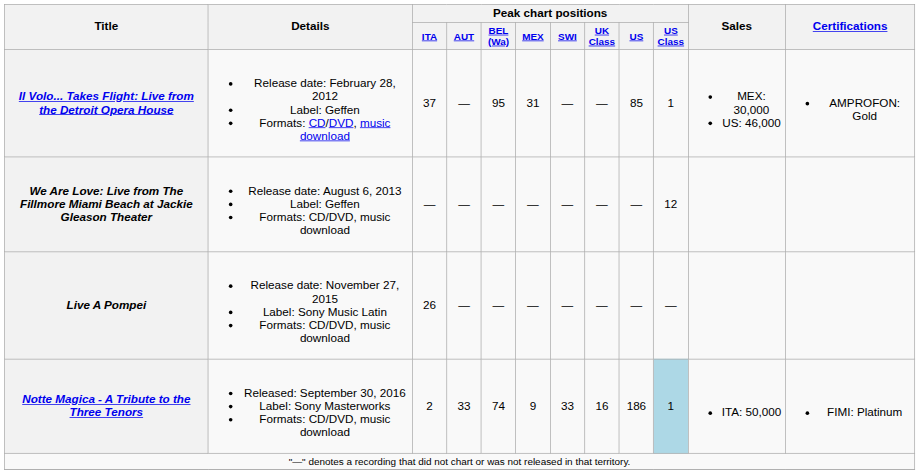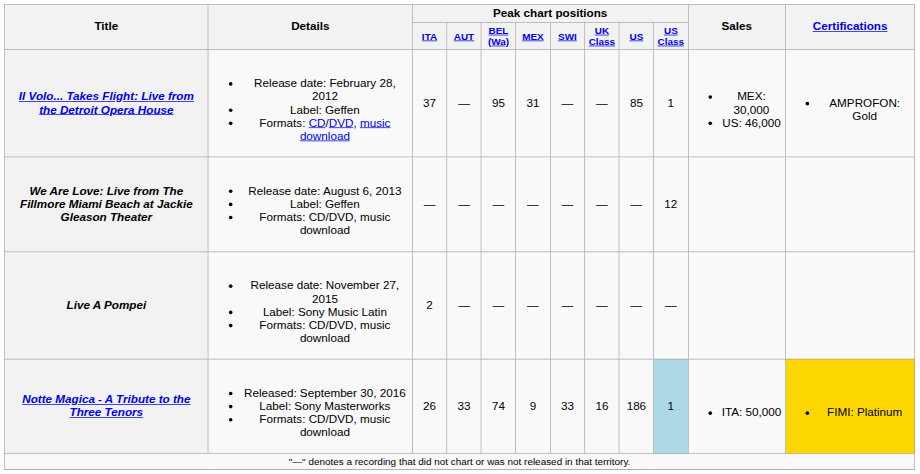Live A Pompei | Peak chart positions / ITA: 26 -> 2
Notte Magica - A Tribute to the Three Tenors | Peak chart positions / ITA: 2 -> 26
Notte Magica - A Tribute to the Three Tenors | Certifications: no background -> gold background
